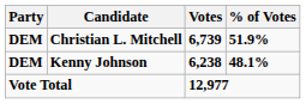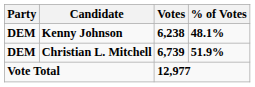rows swapped: Christian L. Mitchell <-> Kenny Johnson
